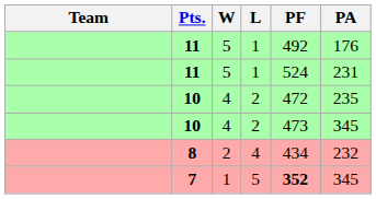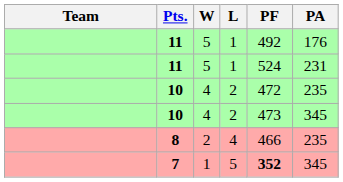8 | PF: 434 -> 466
8 | PA: 232 -> 235
